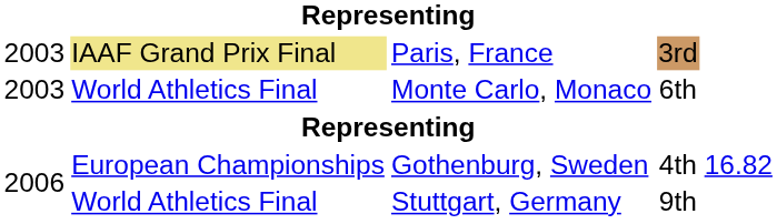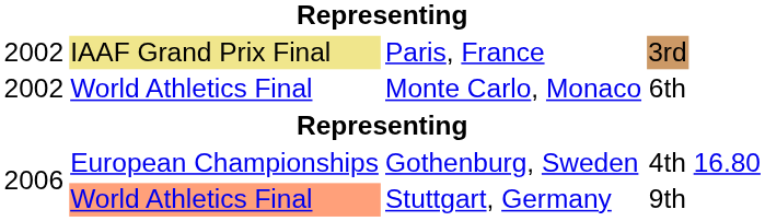Paris, France | column 1: 2003 -> 2002
Monte Carlo, Monaco | column 1: 2003 -> 2002
Gothenburg, Sweden | column 5: 16.82 -> 16.80
Stuttgart, Germany | column 2: no background -> lightsalmon background
